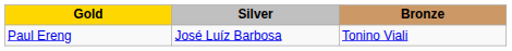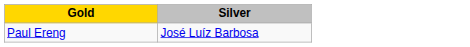- column: Bronze | Tonino Viali
